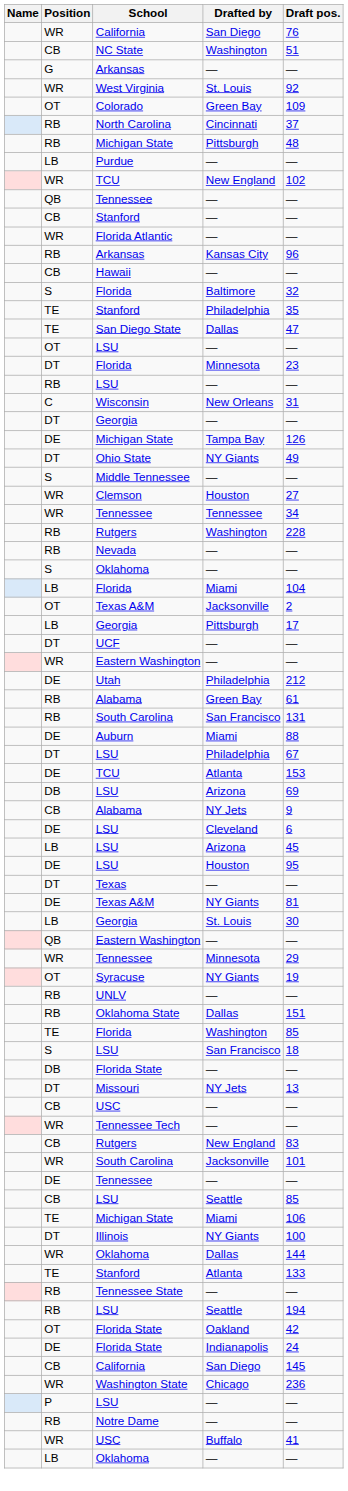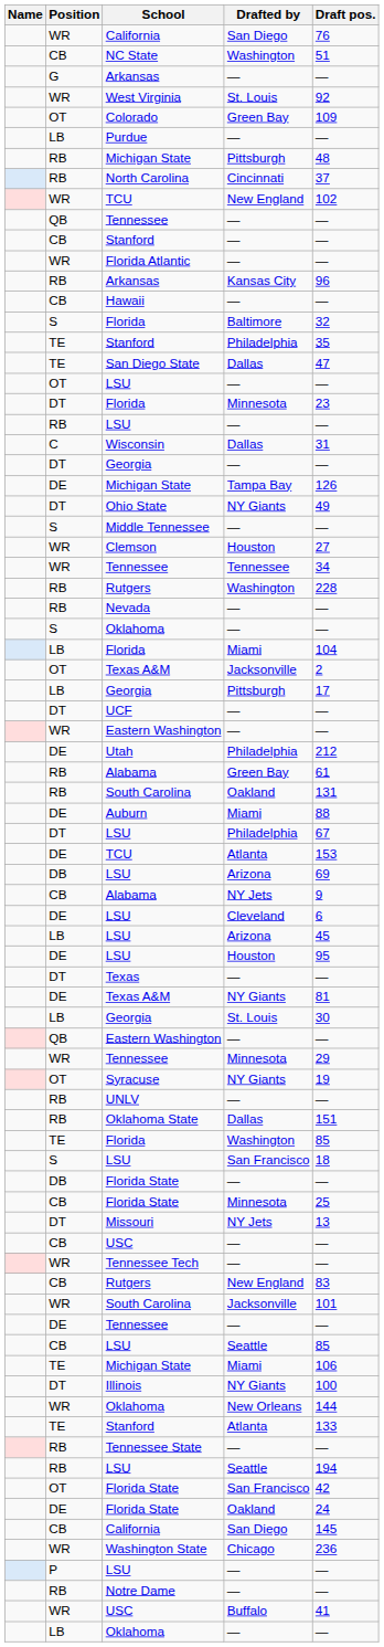rows swapped: Purdue <-> North Carolina
Wisconsin | Drafted by: New Orleans -> Dallas
RB / South Carolina | Drafted by: San Francisco -> Oakland
+ row: CB | Florida State | Minnesota | 25
WR / Oklahoma | Drafted by: Dallas -> New Orleans
OT / Florida State | Drafted by: Oakland -> San Francisco
DE / Florida State | Drafted by: Indianapolis -> Oakland
